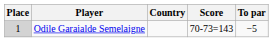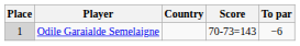Odile Garaialde Semelaigne | To par: −5 -> −6
